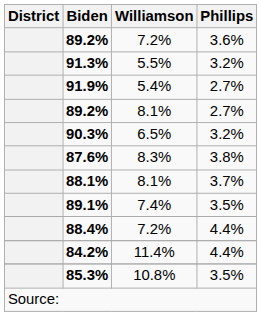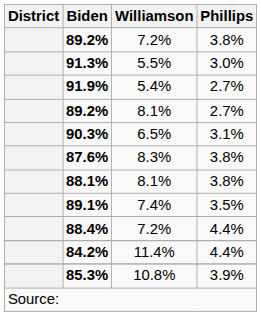89.2% / 7.2% | Phillips: 3.6% -> 3.8%
91.3% | Phillips: 3.2% -> 3.0%
90.3% | Phillips: 3.2% -> 3.1%
88.1% | Phillips: 3.7% -> 3.8%
85.3% | Phillips: 3.5% -> 3.9%
